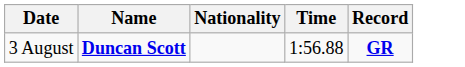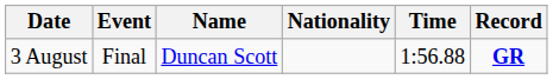+ column: Event | Final
3 August | Name: bold -> normal
